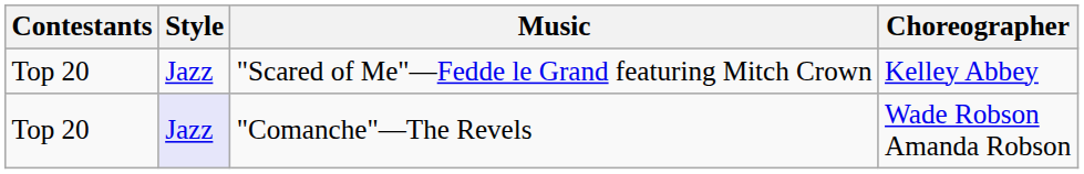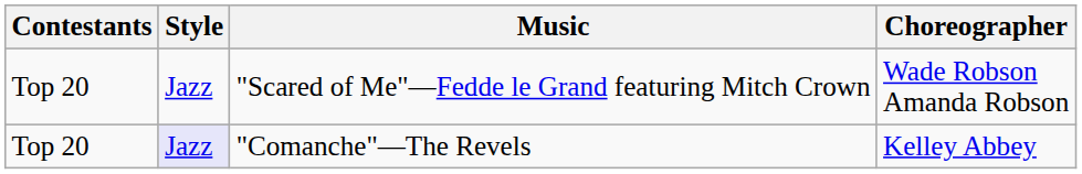"Scared of Me"—Fedde le Grand featuring Mitch Crown | Choreographer: Kelley Abbey -> Wade Robson Amanda Robson
"Comanche"—The Revels | Choreographer: Wade Robson Amanda Robson -> Kelley Abbey
